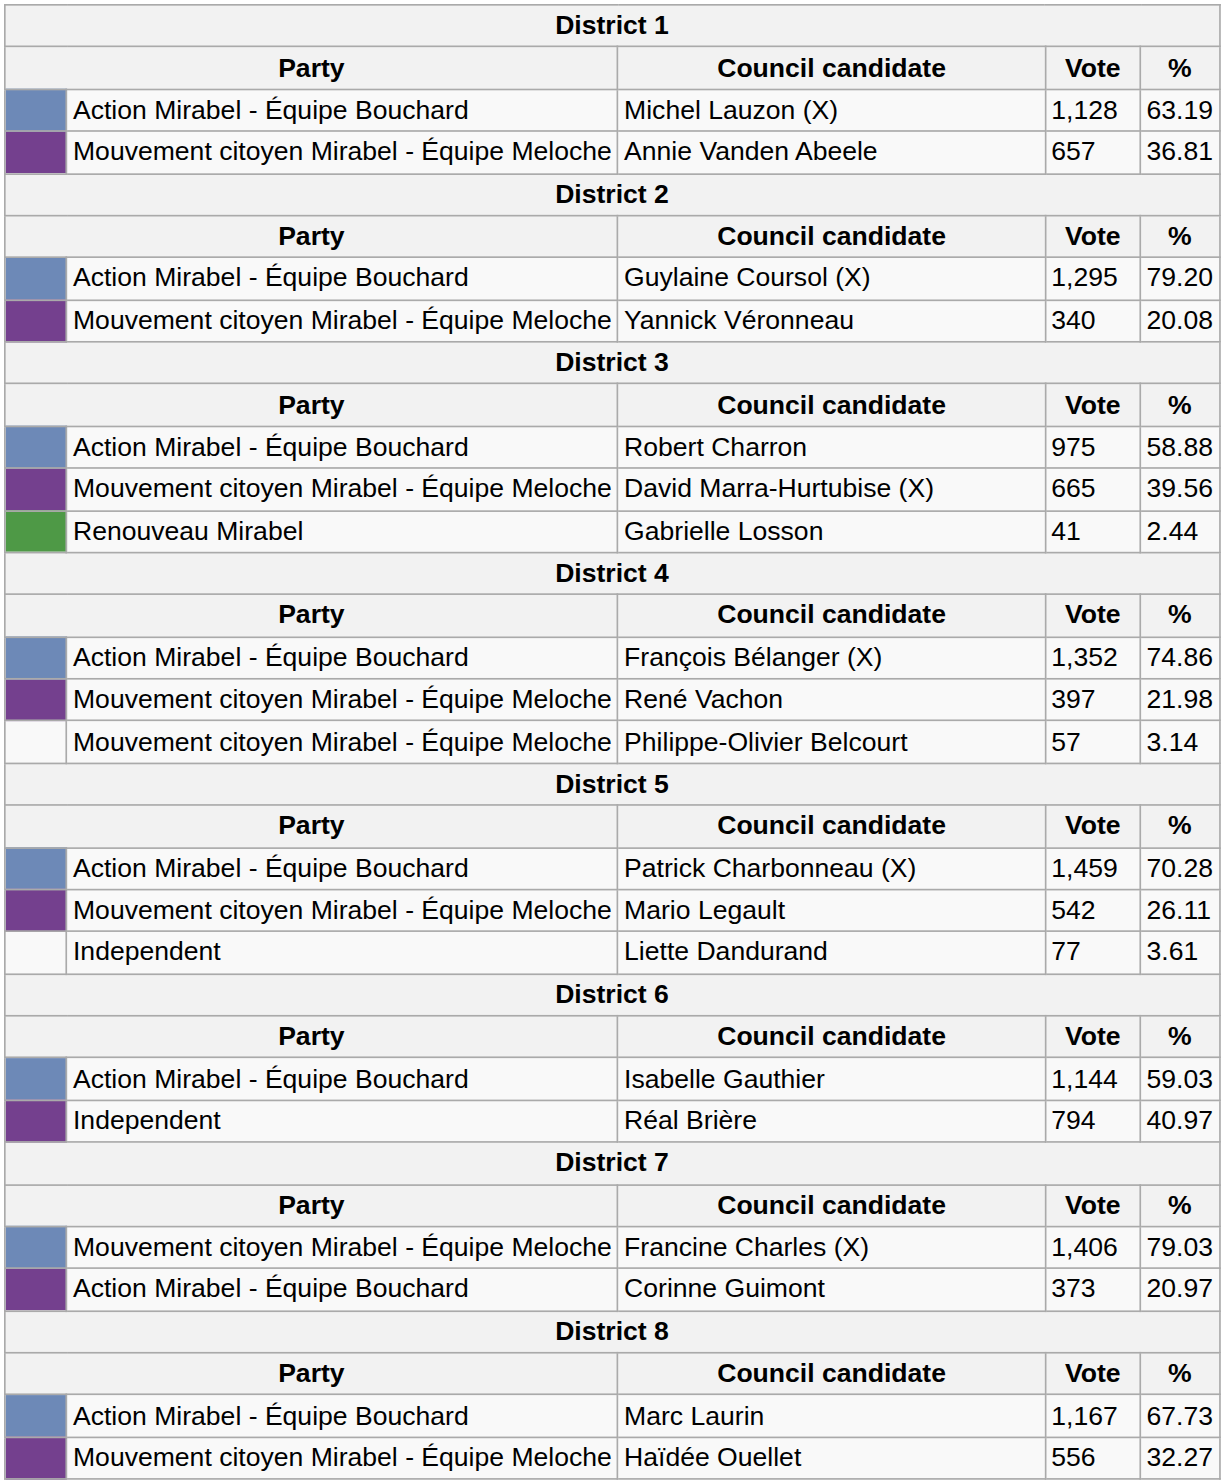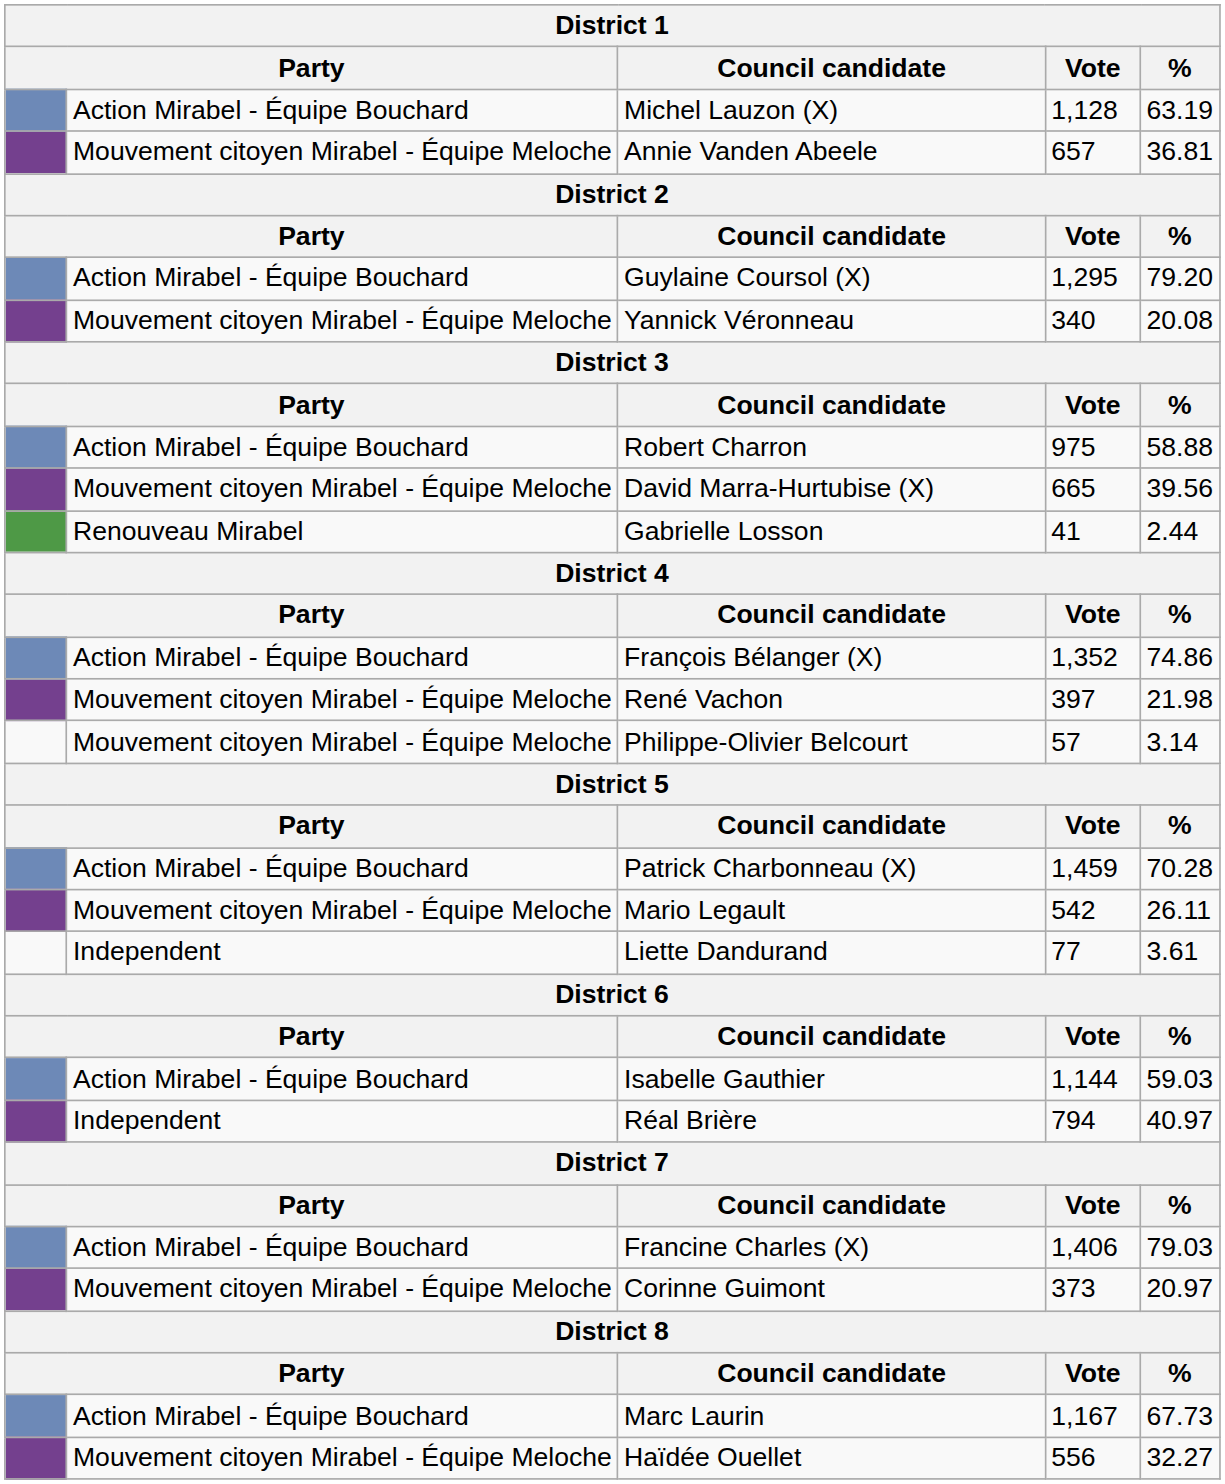Francine Charles (X) | column 2: Mouvement citoyen Mirabel - Équipe Meloche -> Action Mirabel - Équipe Bouchard
Corinne Guimont | column 2: Action Mirabel - Équipe Bouchard -> Mouvement citoyen Mirabel - Équipe Meloche
